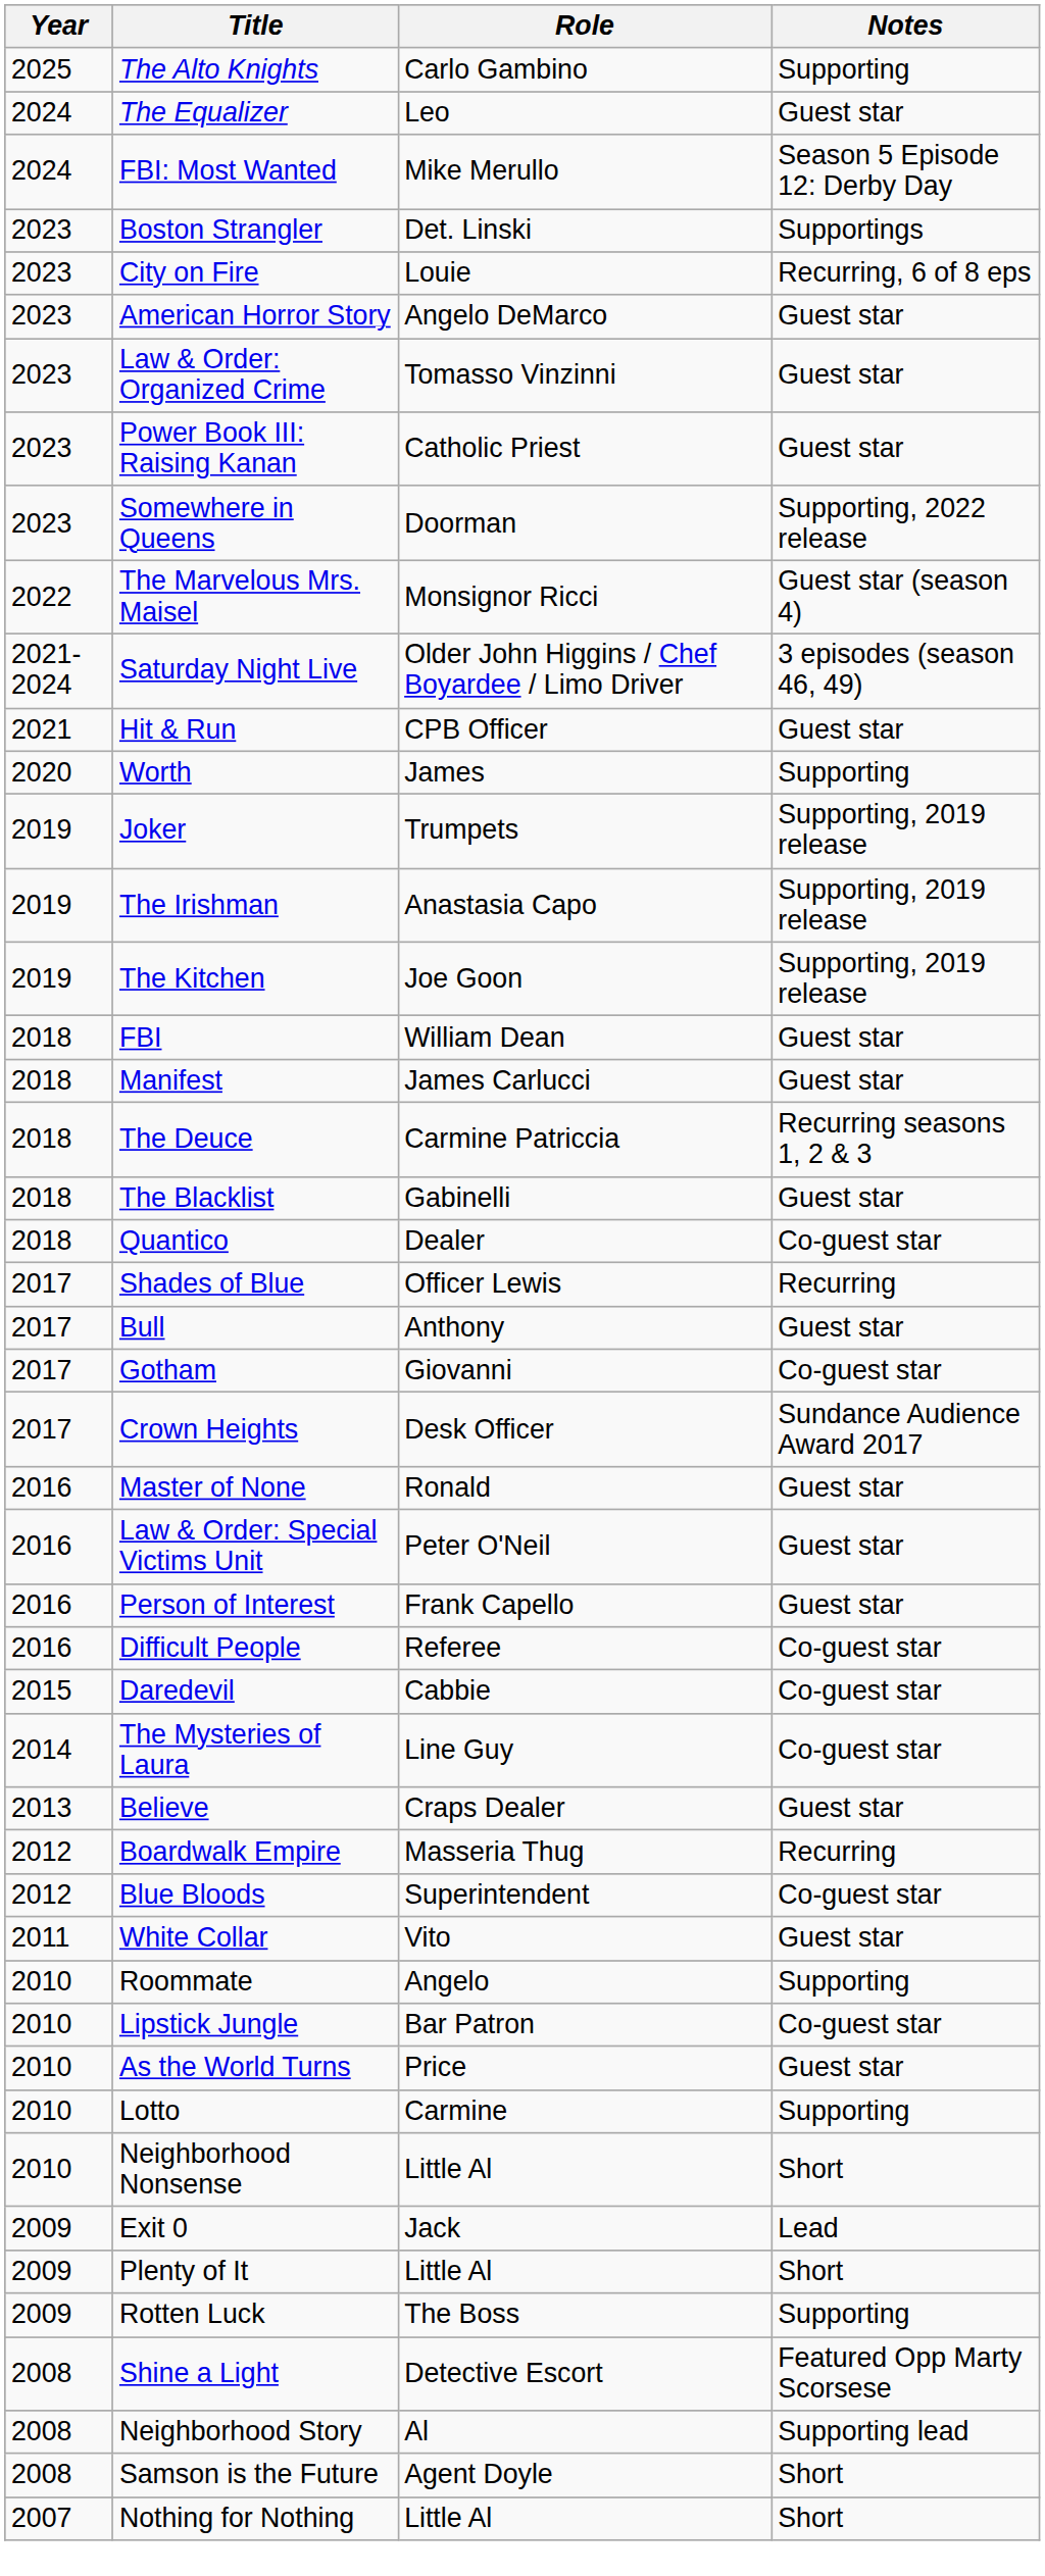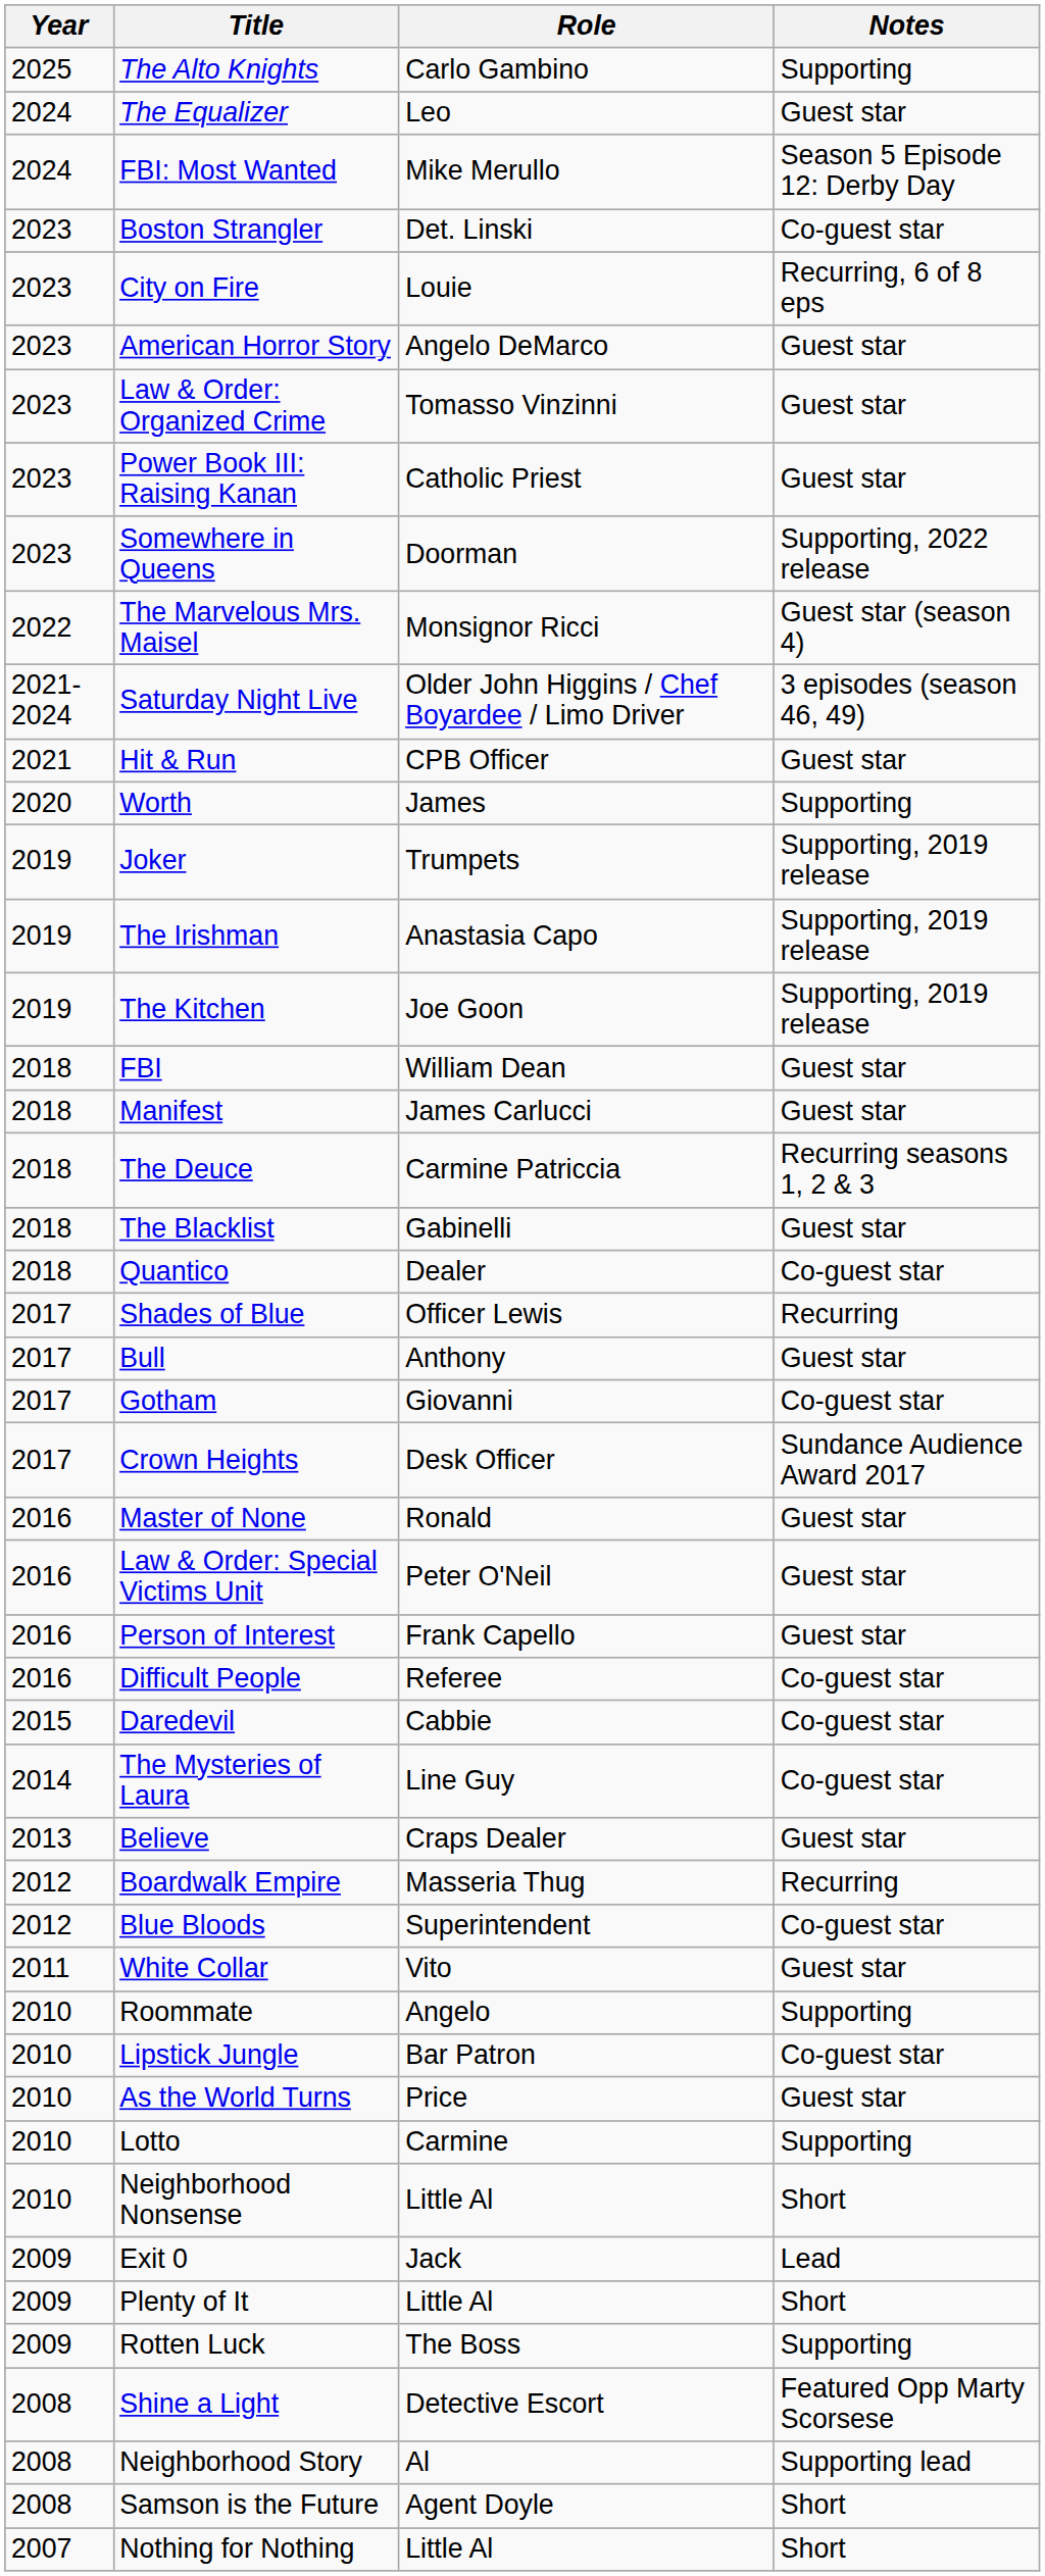Boston Strangler | Notes: Supportings -> Co-guest star
